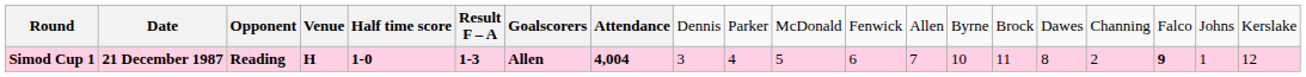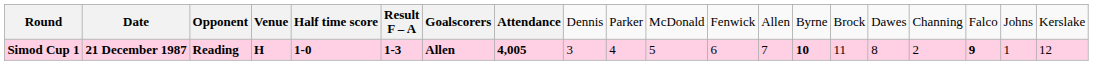Simod Cup 1 | column 8: 4,004 -> 4,005
Simod Cup 1 | column 14: normal -> bold
